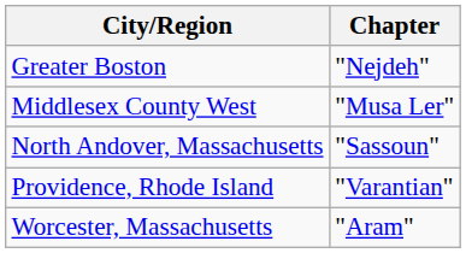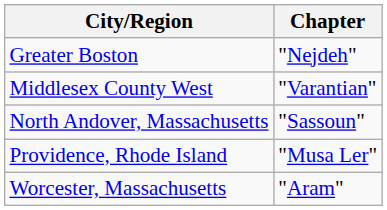Middlesex County West | Chapter: "Musa Ler" -> "Varantian"
Providence, Rhode Island | Chapter: "Varantian" -> "Musa Ler"
